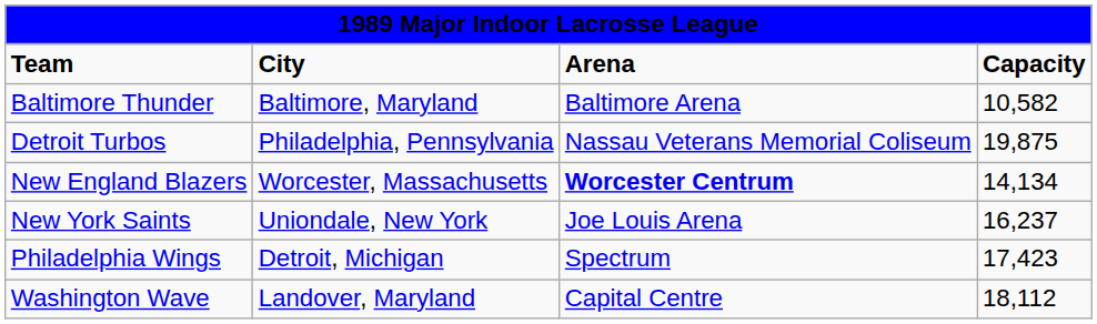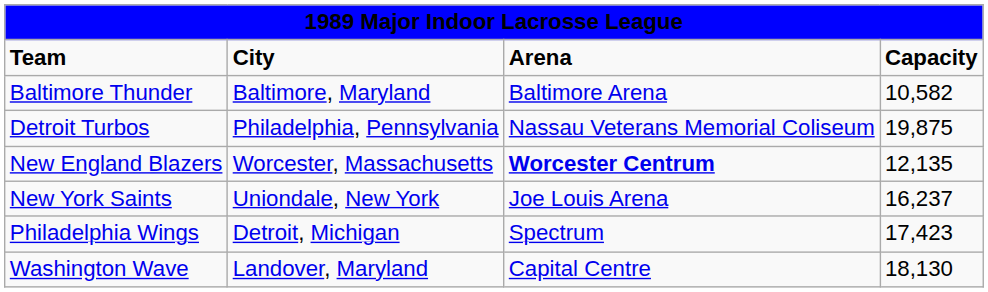New England Blazers | column 4: 14,134 -> 12,135
Washington Wave | column 4: 18,112 -> 18,130
